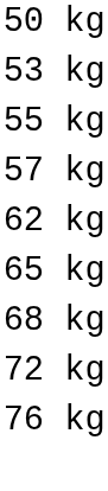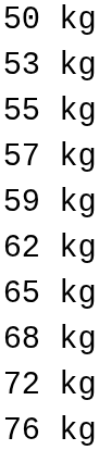+ row: 59 kg
